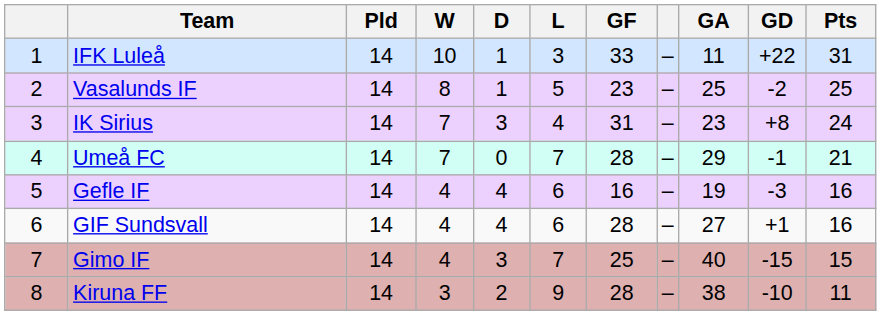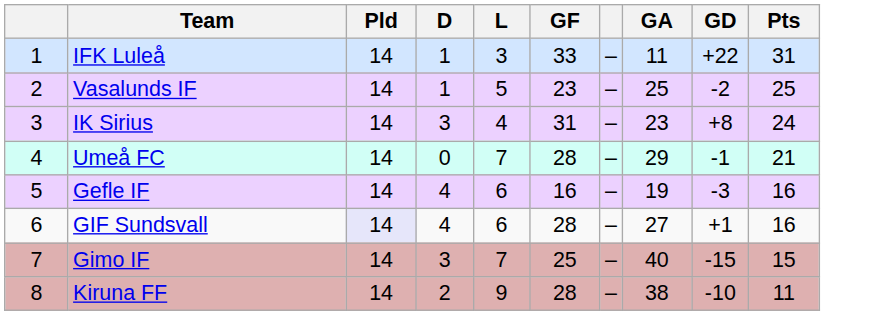- column: W | 10 | 8 | 7 | 7 | 4 | 4 | 4 | 3
GIF Sundsvall | Pld: no background -> lavender background
